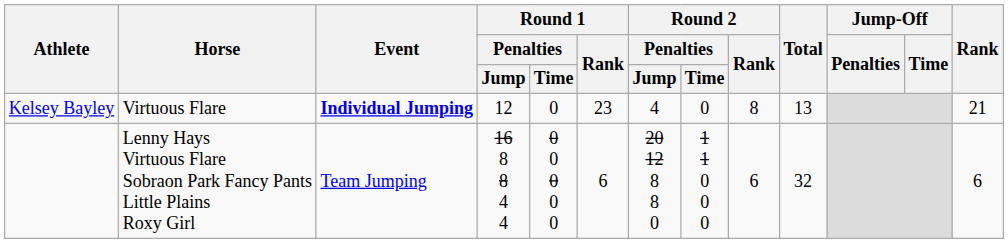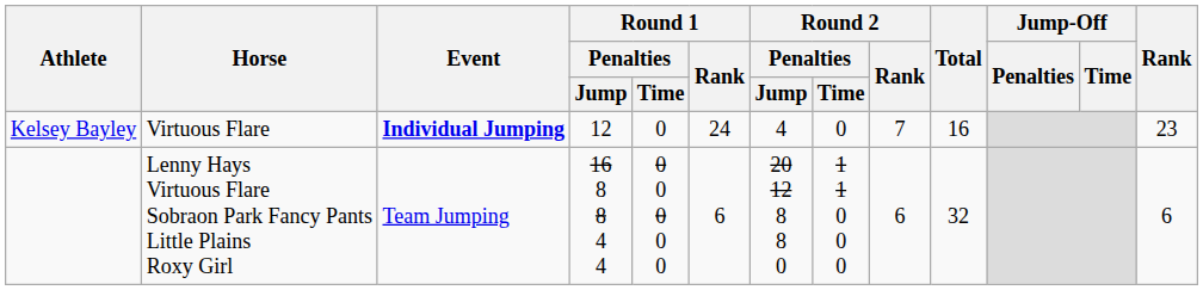Kelsey Bayley | Round 1 / Rank: 23 -> 24
Kelsey Bayley | Round 2 / Rank: 8 -> 7
Kelsey Bayley | Total: 13 -> 16
Kelsey Bayley | Rank: 21 -> 23
